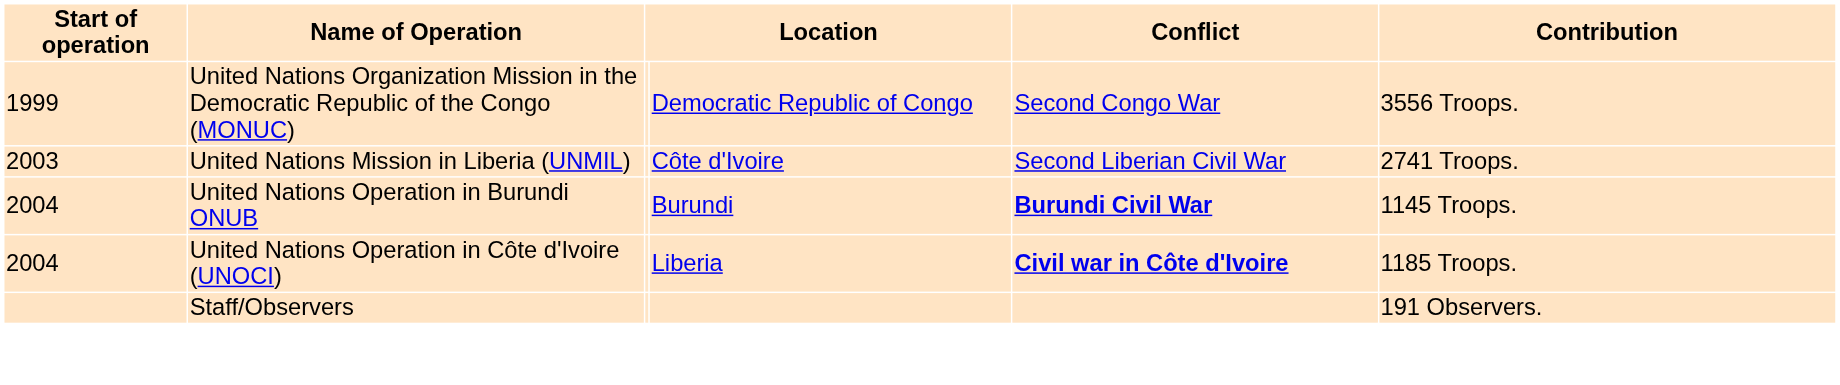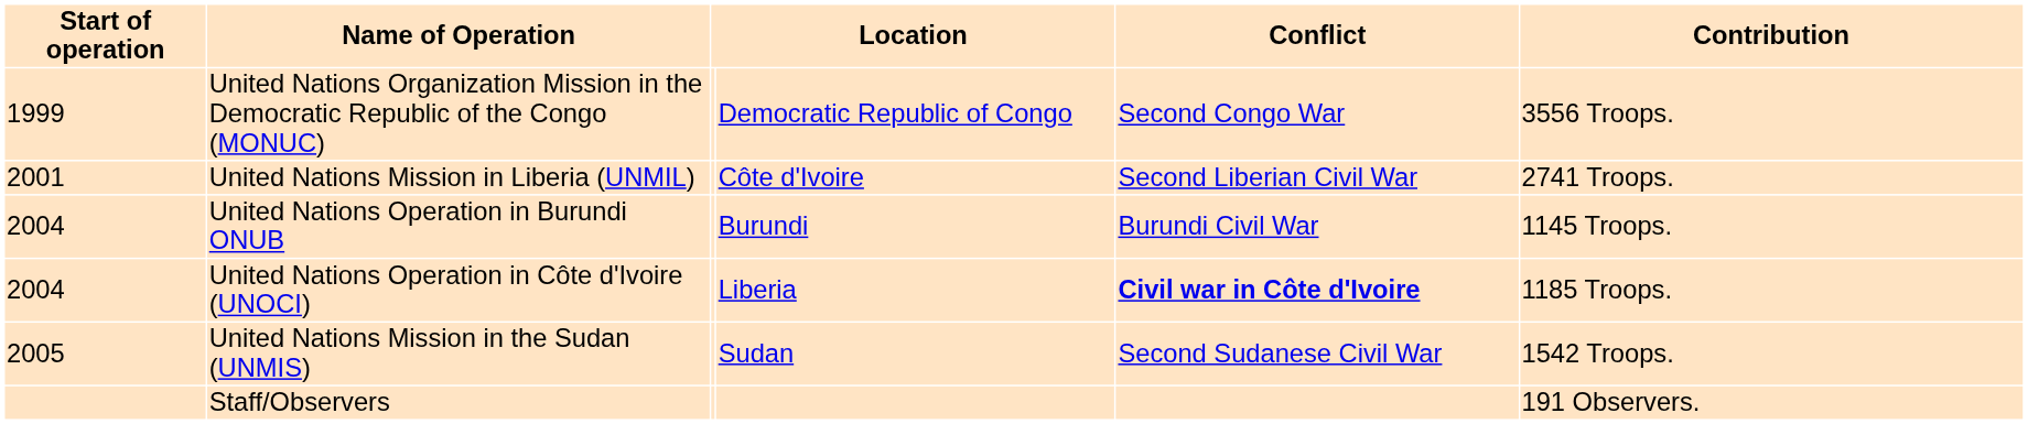United Nations Mission in Liberia (UNMIL) | Start of operation: 2003 -> 2001
United Nations Operation in Burundi ONUB | Conflict: bold -> normal
+ row: 2005 | United Nations Mission in the Sudan (UNMIS) | Sudan | Second Sudanese Civil War | 1542 Troops.
